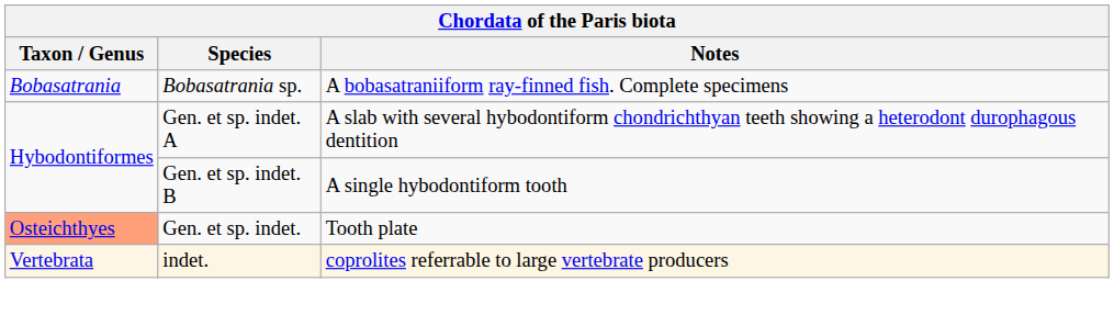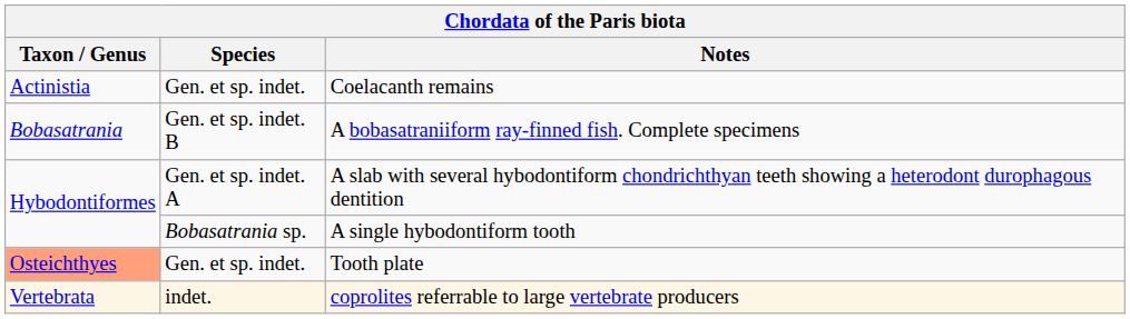+ row: Actinistia | Gen. et sp. indet. | Coelacanth remains
A bobasatraniiform ray-finned fish. Complete specimens | Species: Bobasatrania sp. -> Gen. et sp. indet. B
A single hybodontiform tooth | Species: Gen. et sp. indet. B -> Bobasatrania sp.
